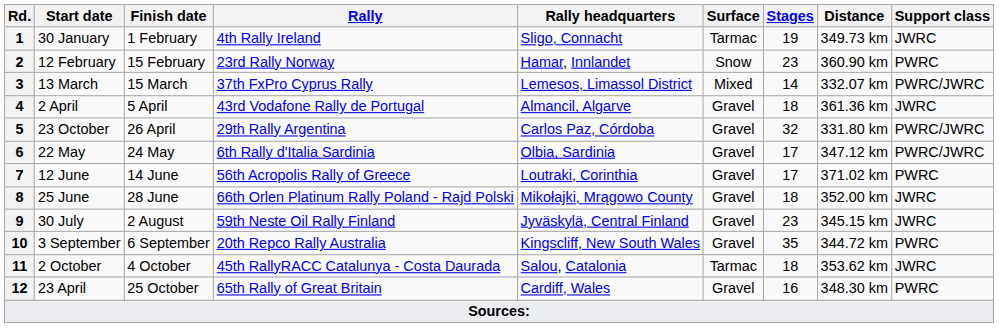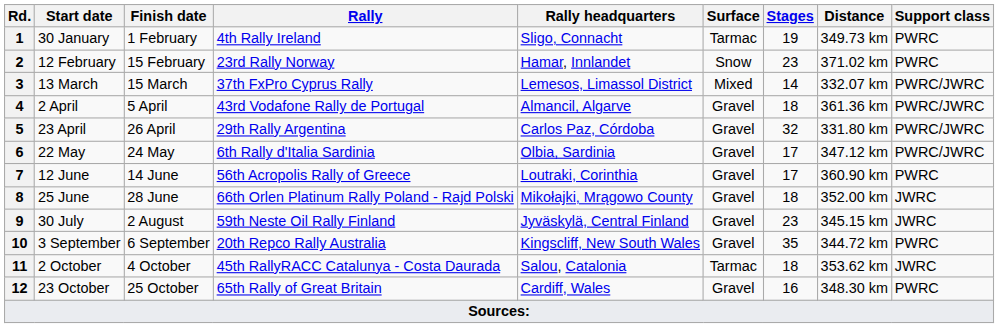1 | Support class: JWRC -> PWRC
2 | Distance: 360.90 km -> 371.02 km
4 | Support class: JWRC -> PWRC/JWRC
5 | Start date: 23 October -> 23 April
7 | Distance: 371.02 km -> 360.90 km
12 | Start date: 23 April -> 23 October
